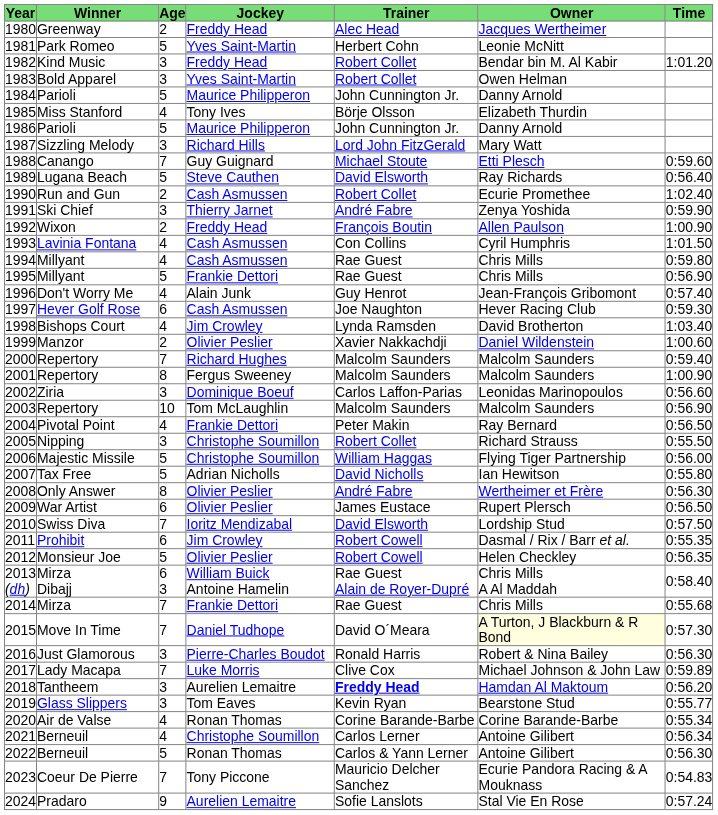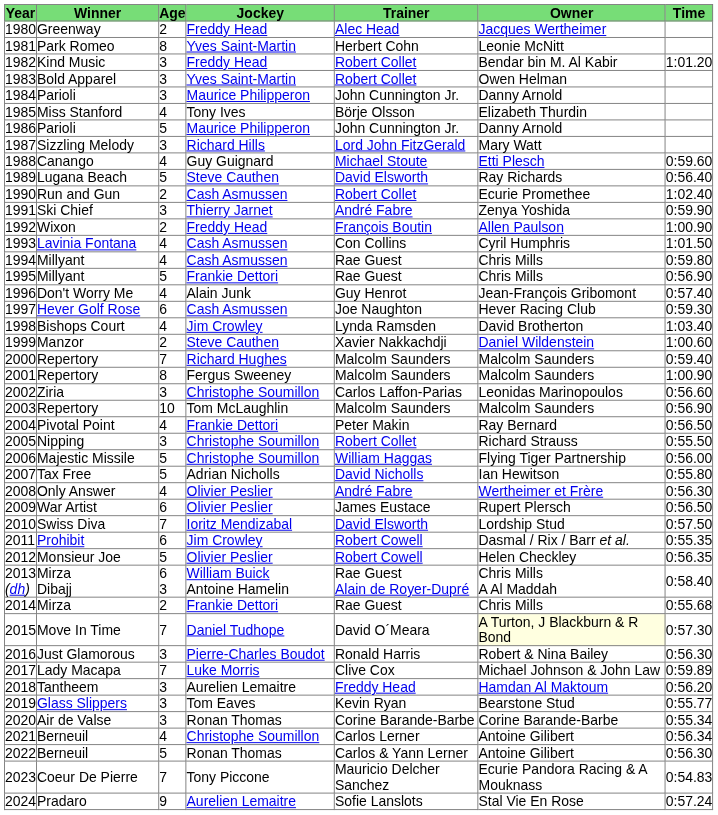1981 | Age: 5 -> 8
1984 | Age: 5 -> 3
1988 | Age: 7 -> 4
1999 | Jockey: Olivier Peslier -> Steve Cauthen
2002 | Jockey: Dominique Boeuf -> Christophe Soumillon
2008 | Age: 8 -> 4
2014 | Age: 7 -> 2
2018 | Trainer: bold -> normal
2020 | Age: 4 -> 3
